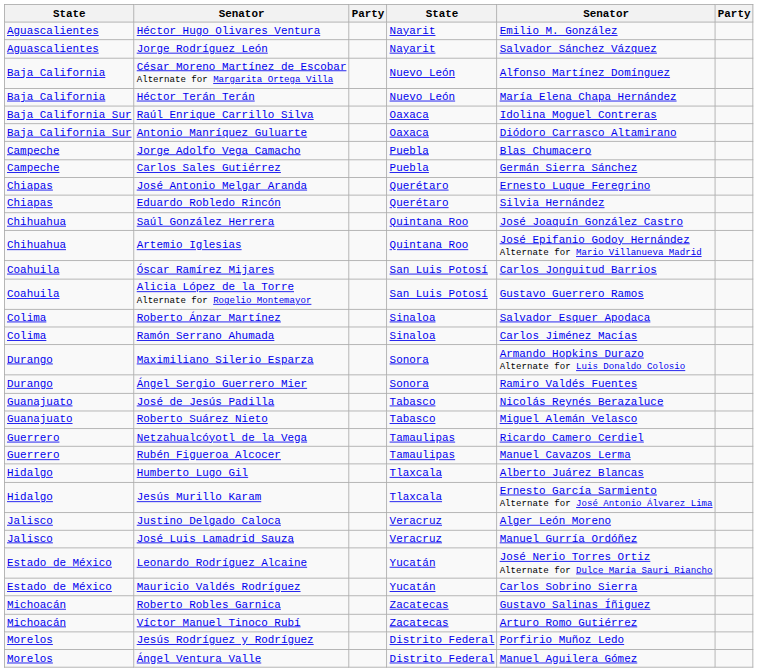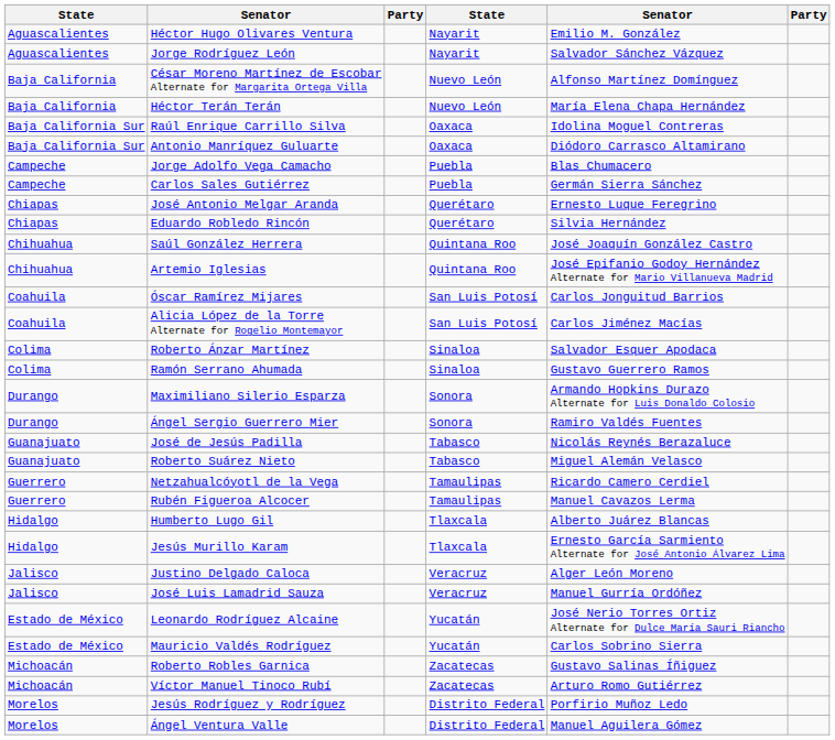Alicia López de la Torre Alternate for Rogelio Montemayor | column 5: Gustavo Guerrero Ramos -> Carlos Jiménez Macías
Ramón Serrano Ahumada | column 5: Carlos Jiménez Macías -> Gustavo Guerrero Ramos
